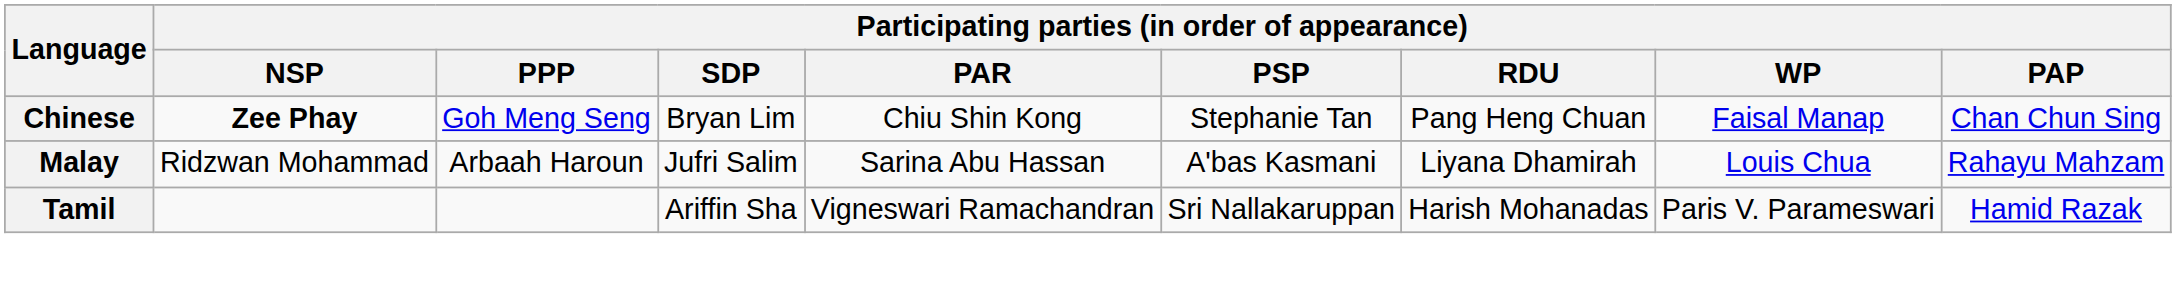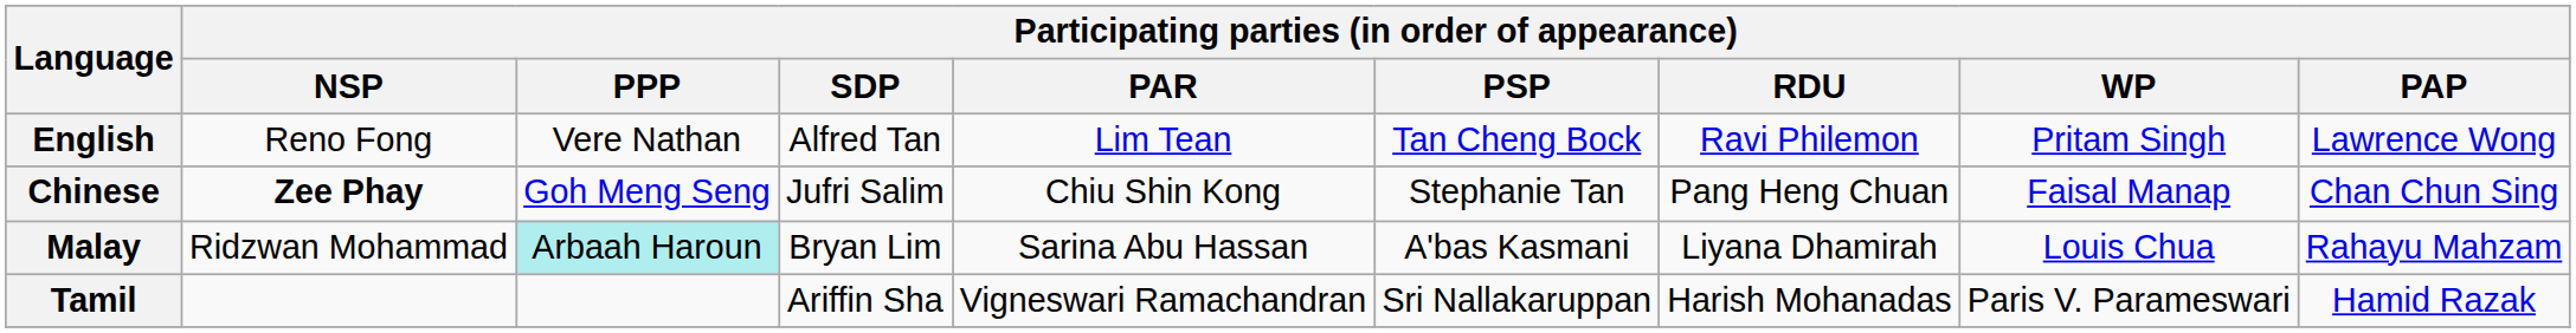+ row: English | Reno Fong | Vere Nathan | Alfred Tan | Lim Tean | Tan Cheng Bock | Ravi Philemon | Pritam Singh | Lawrence Wong
Chinese | Participating parties (in order of appearance) / SDP: Bryan Lim -> Jufri Salim
Malay | Participating parties (in order of appearance) / PPP: no background -> paleturquoise background
Malay | Participating parties (in order of appearance) / SDP: Jufri Salim -> Bryan Lim
